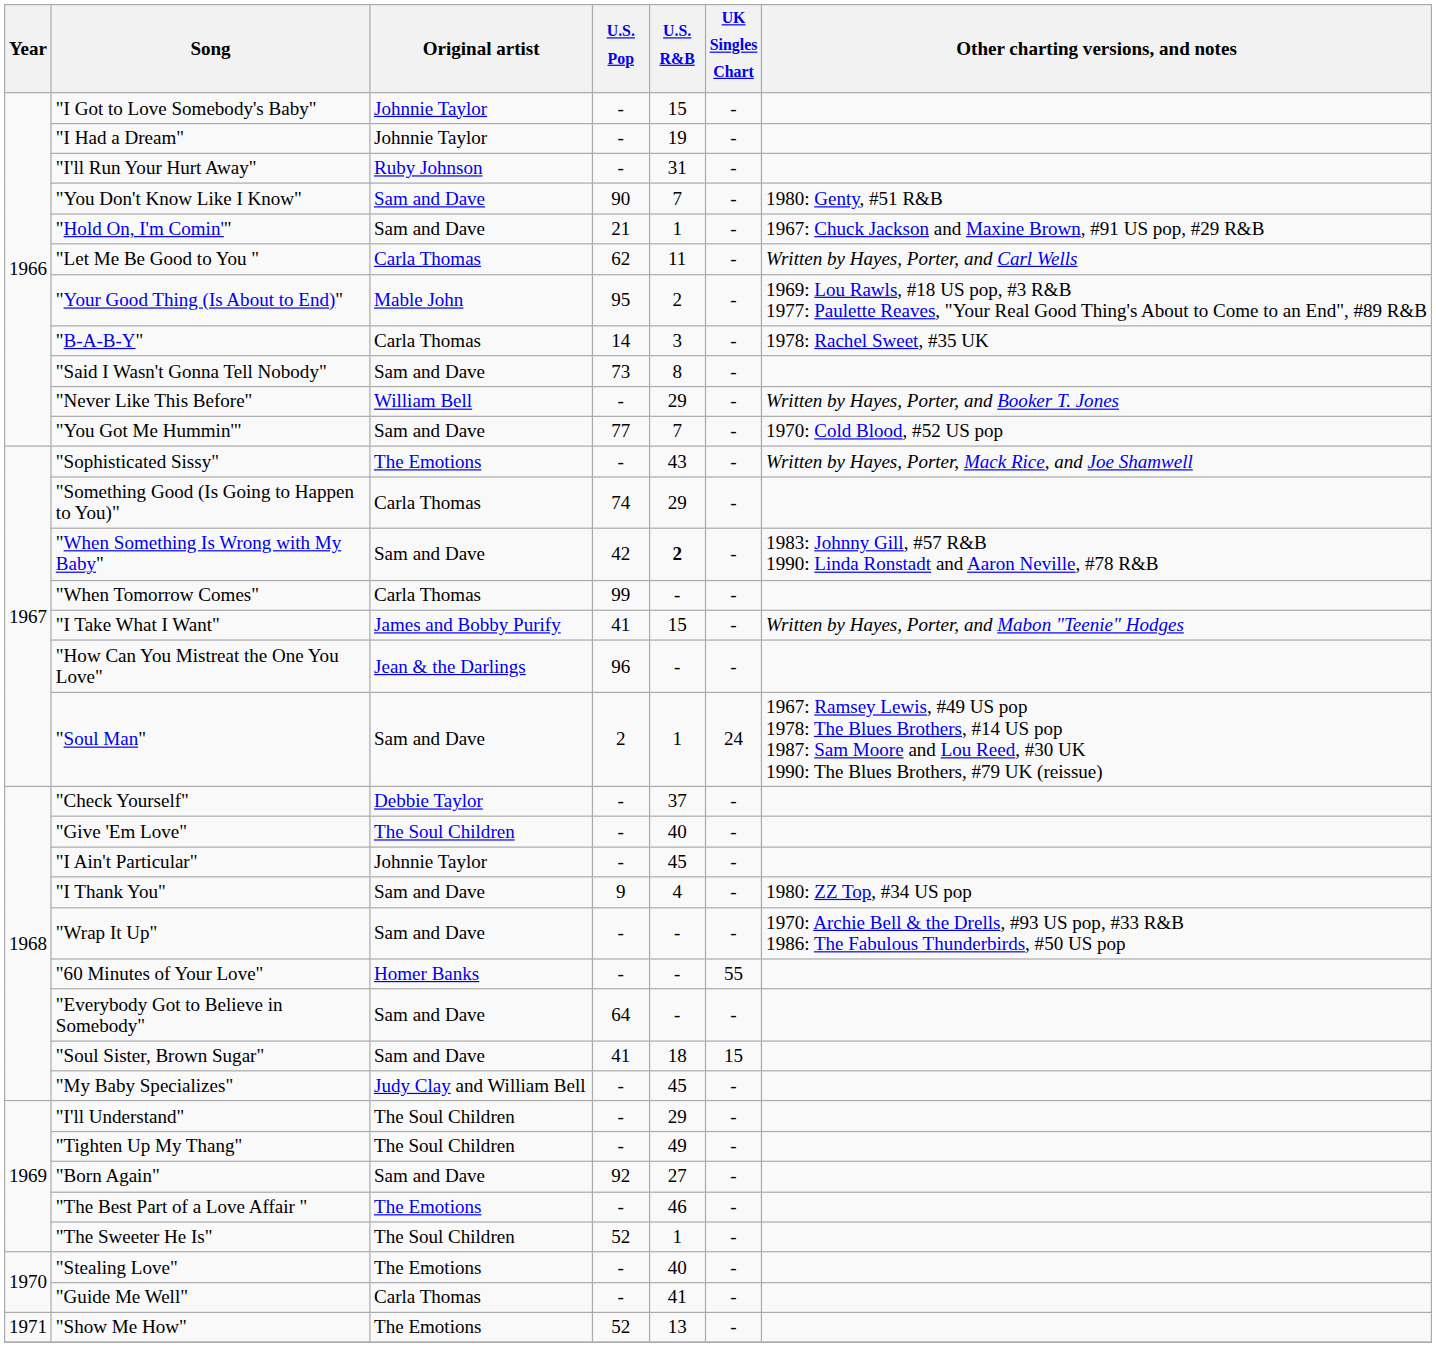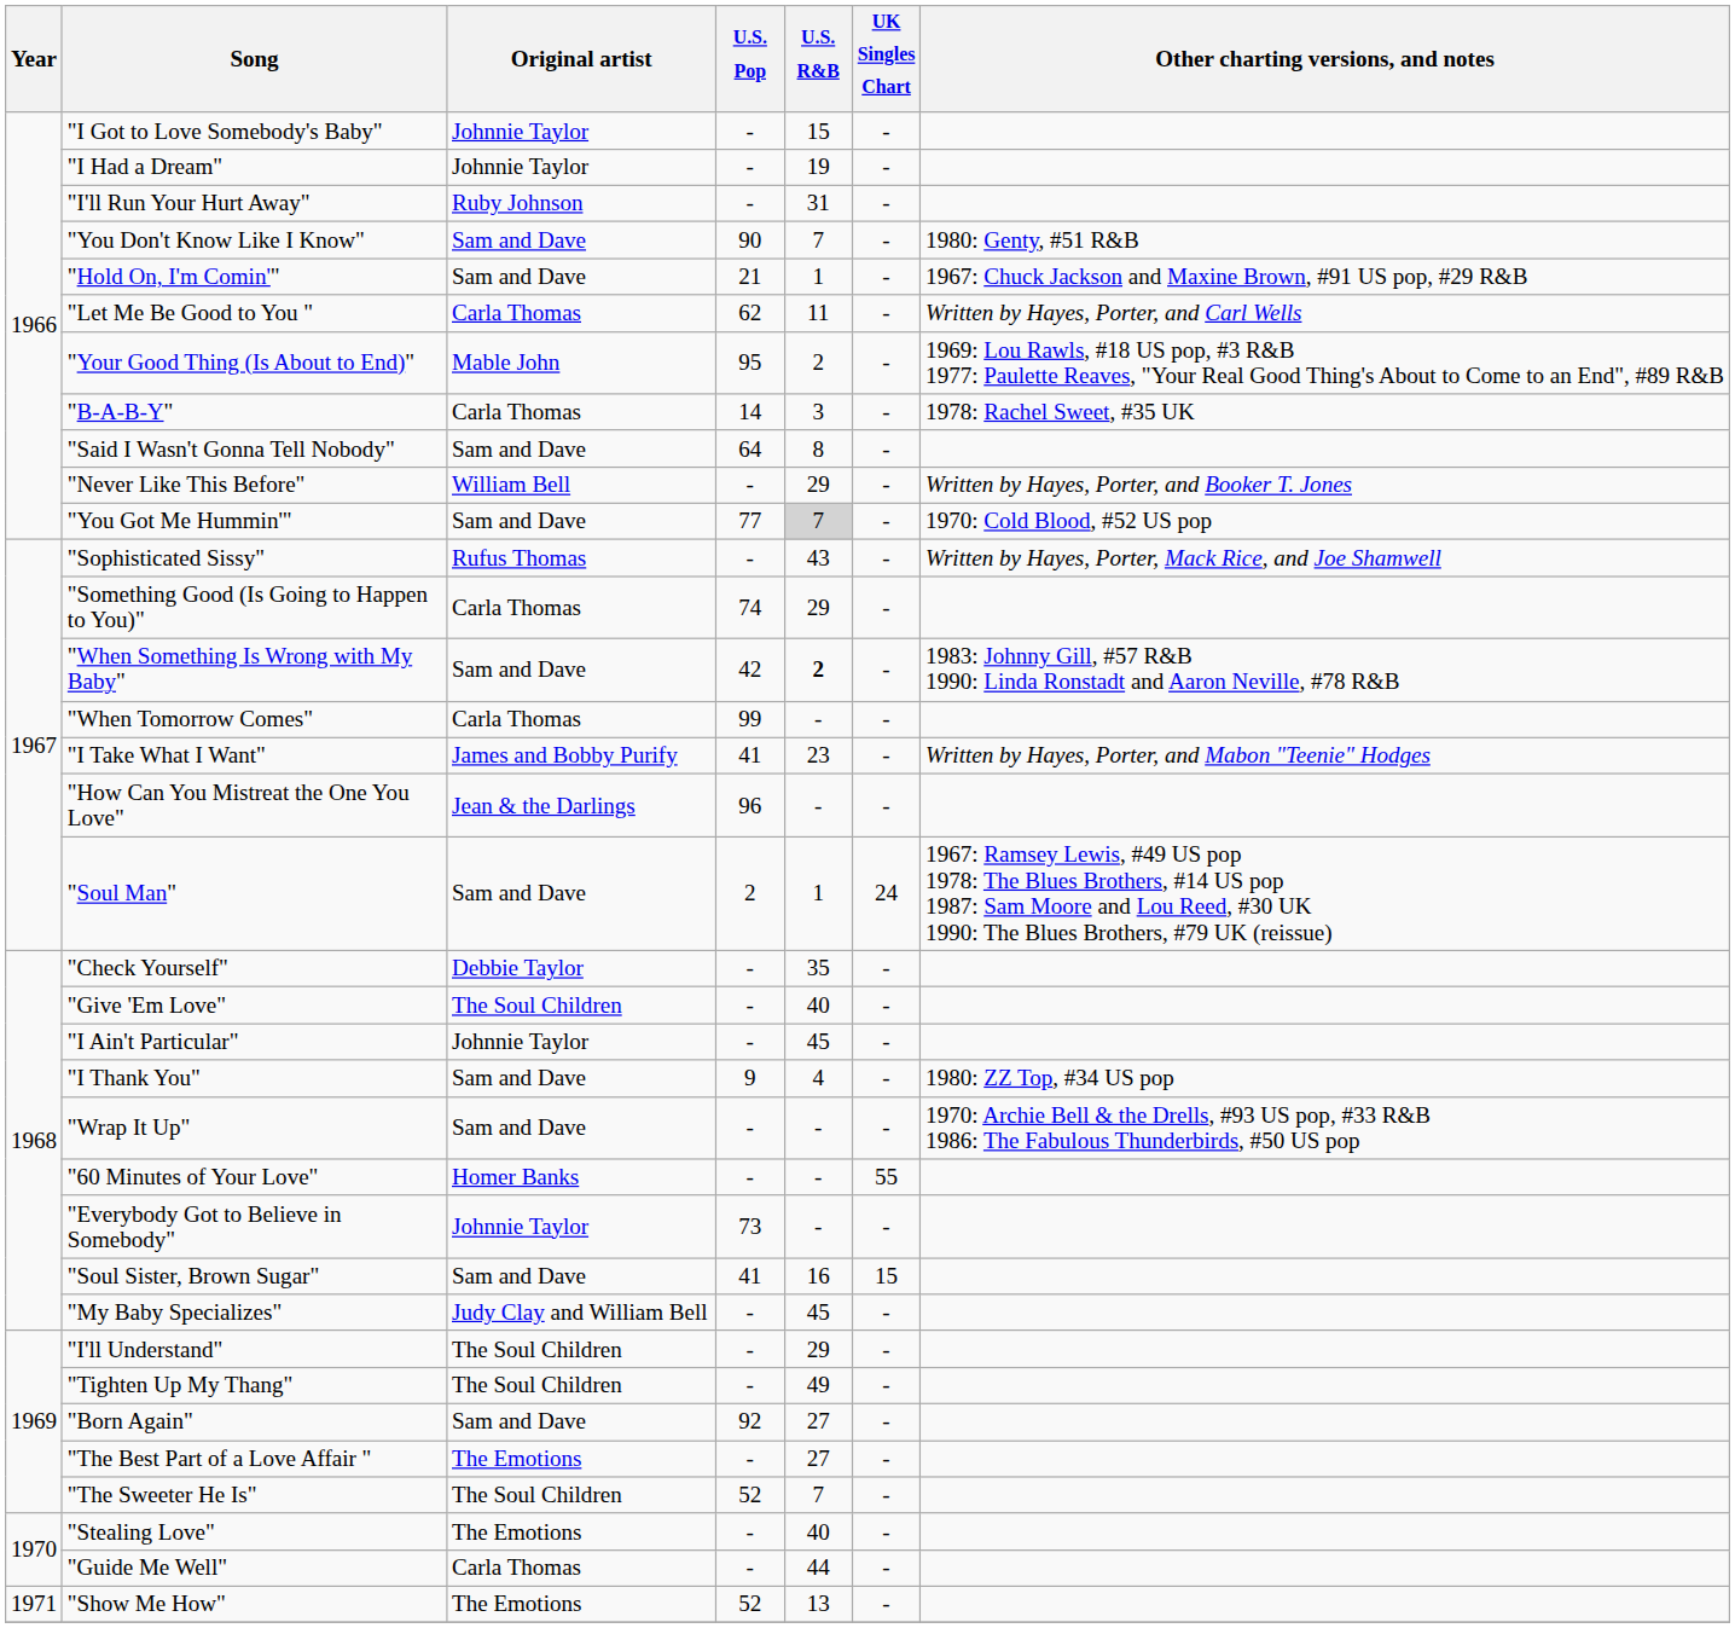"Said I Wasn't Gonna Tell Nobody" | U.S. Pop: 73 -> 64
"You Got Me Hummin'" | U.S. R&B: no background -> lightgrey background
"Sophisticated Sissy" | Original artist: The Emotions -> Rufus Thomas
"I Take What I Want" | U.S. R&B: 15 -> 23
"Check Yourself" | U.S. R&B: 37 -> 35
"Everybody Got to Believe in Somebody" | Original artist: Sam and Dave -> Johnnie Taylor
"Everybody Got to Believe in Somebody" | U.S. Pop: 64 -> 73
"Soul Sister, Brown Sugar" | U.S. R&B: 18 -> 16
"The Best Part of a Love Affair " | U.S. R&B: 46 -> 27
"The Sweeter He Is" | U.S. R&B: 1 -> 7
"Guide Me Well" | U.S. R&B: 41 -> 44
